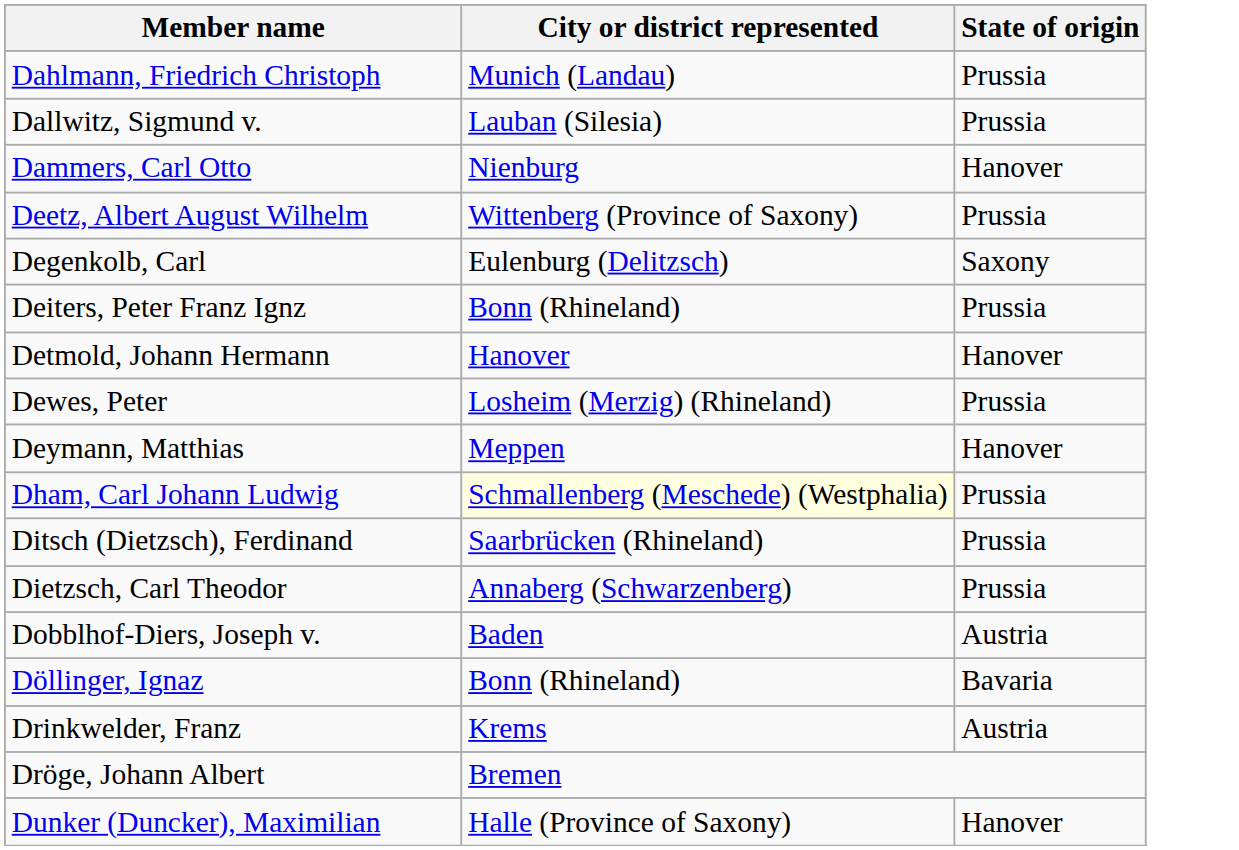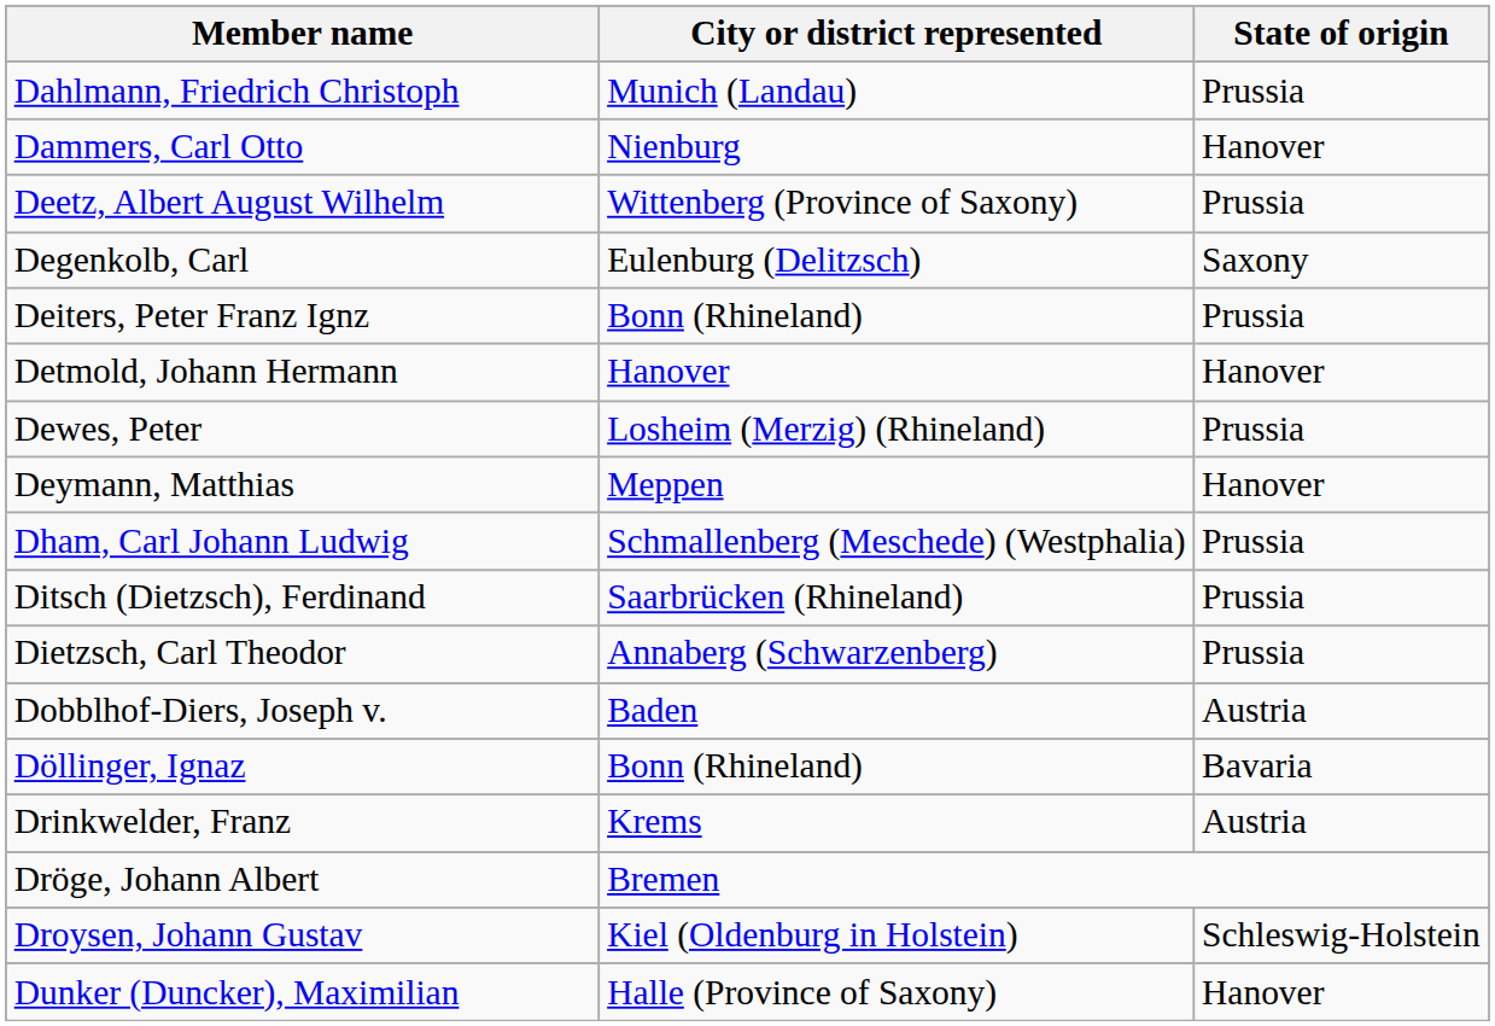- row: Dallwitz, Sigmund v. | Lauban (Silesia) | Prussia
Dham, Carl Johann Ludwig | City or district represented: lightyellow background -> no background
+ row: Droysen, Johann Gustav | Kiel (Oldenburg in Holstein) | Schleswig-Holstein
